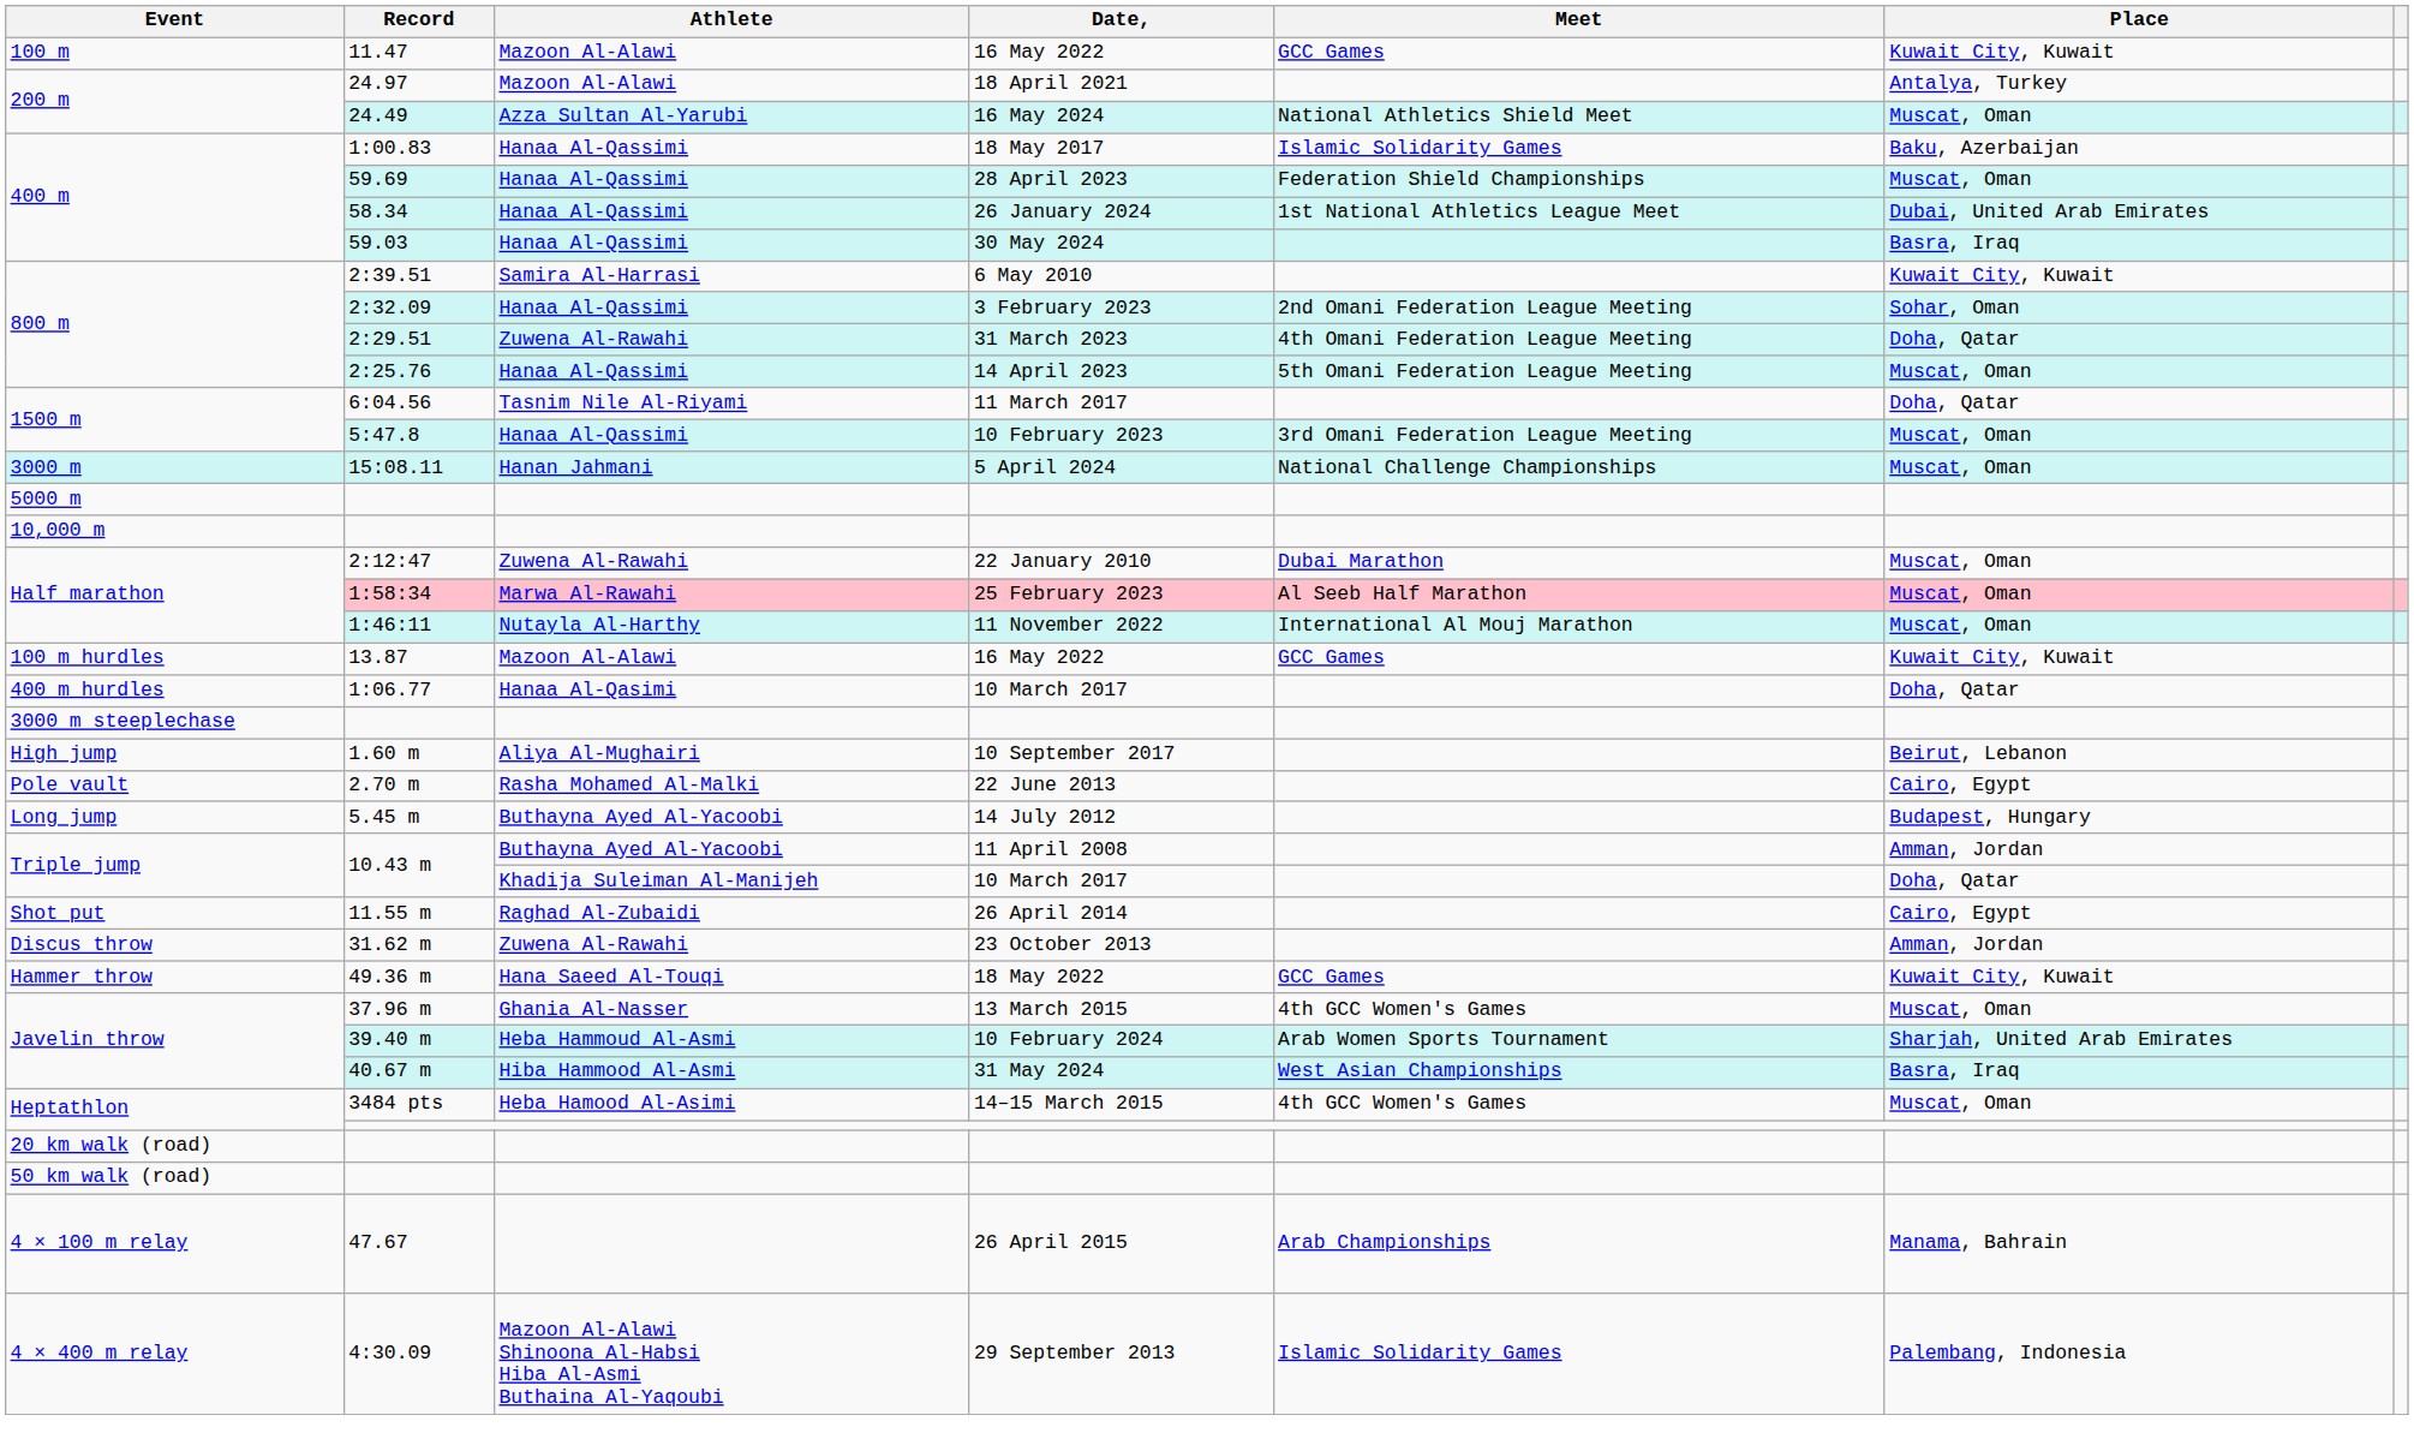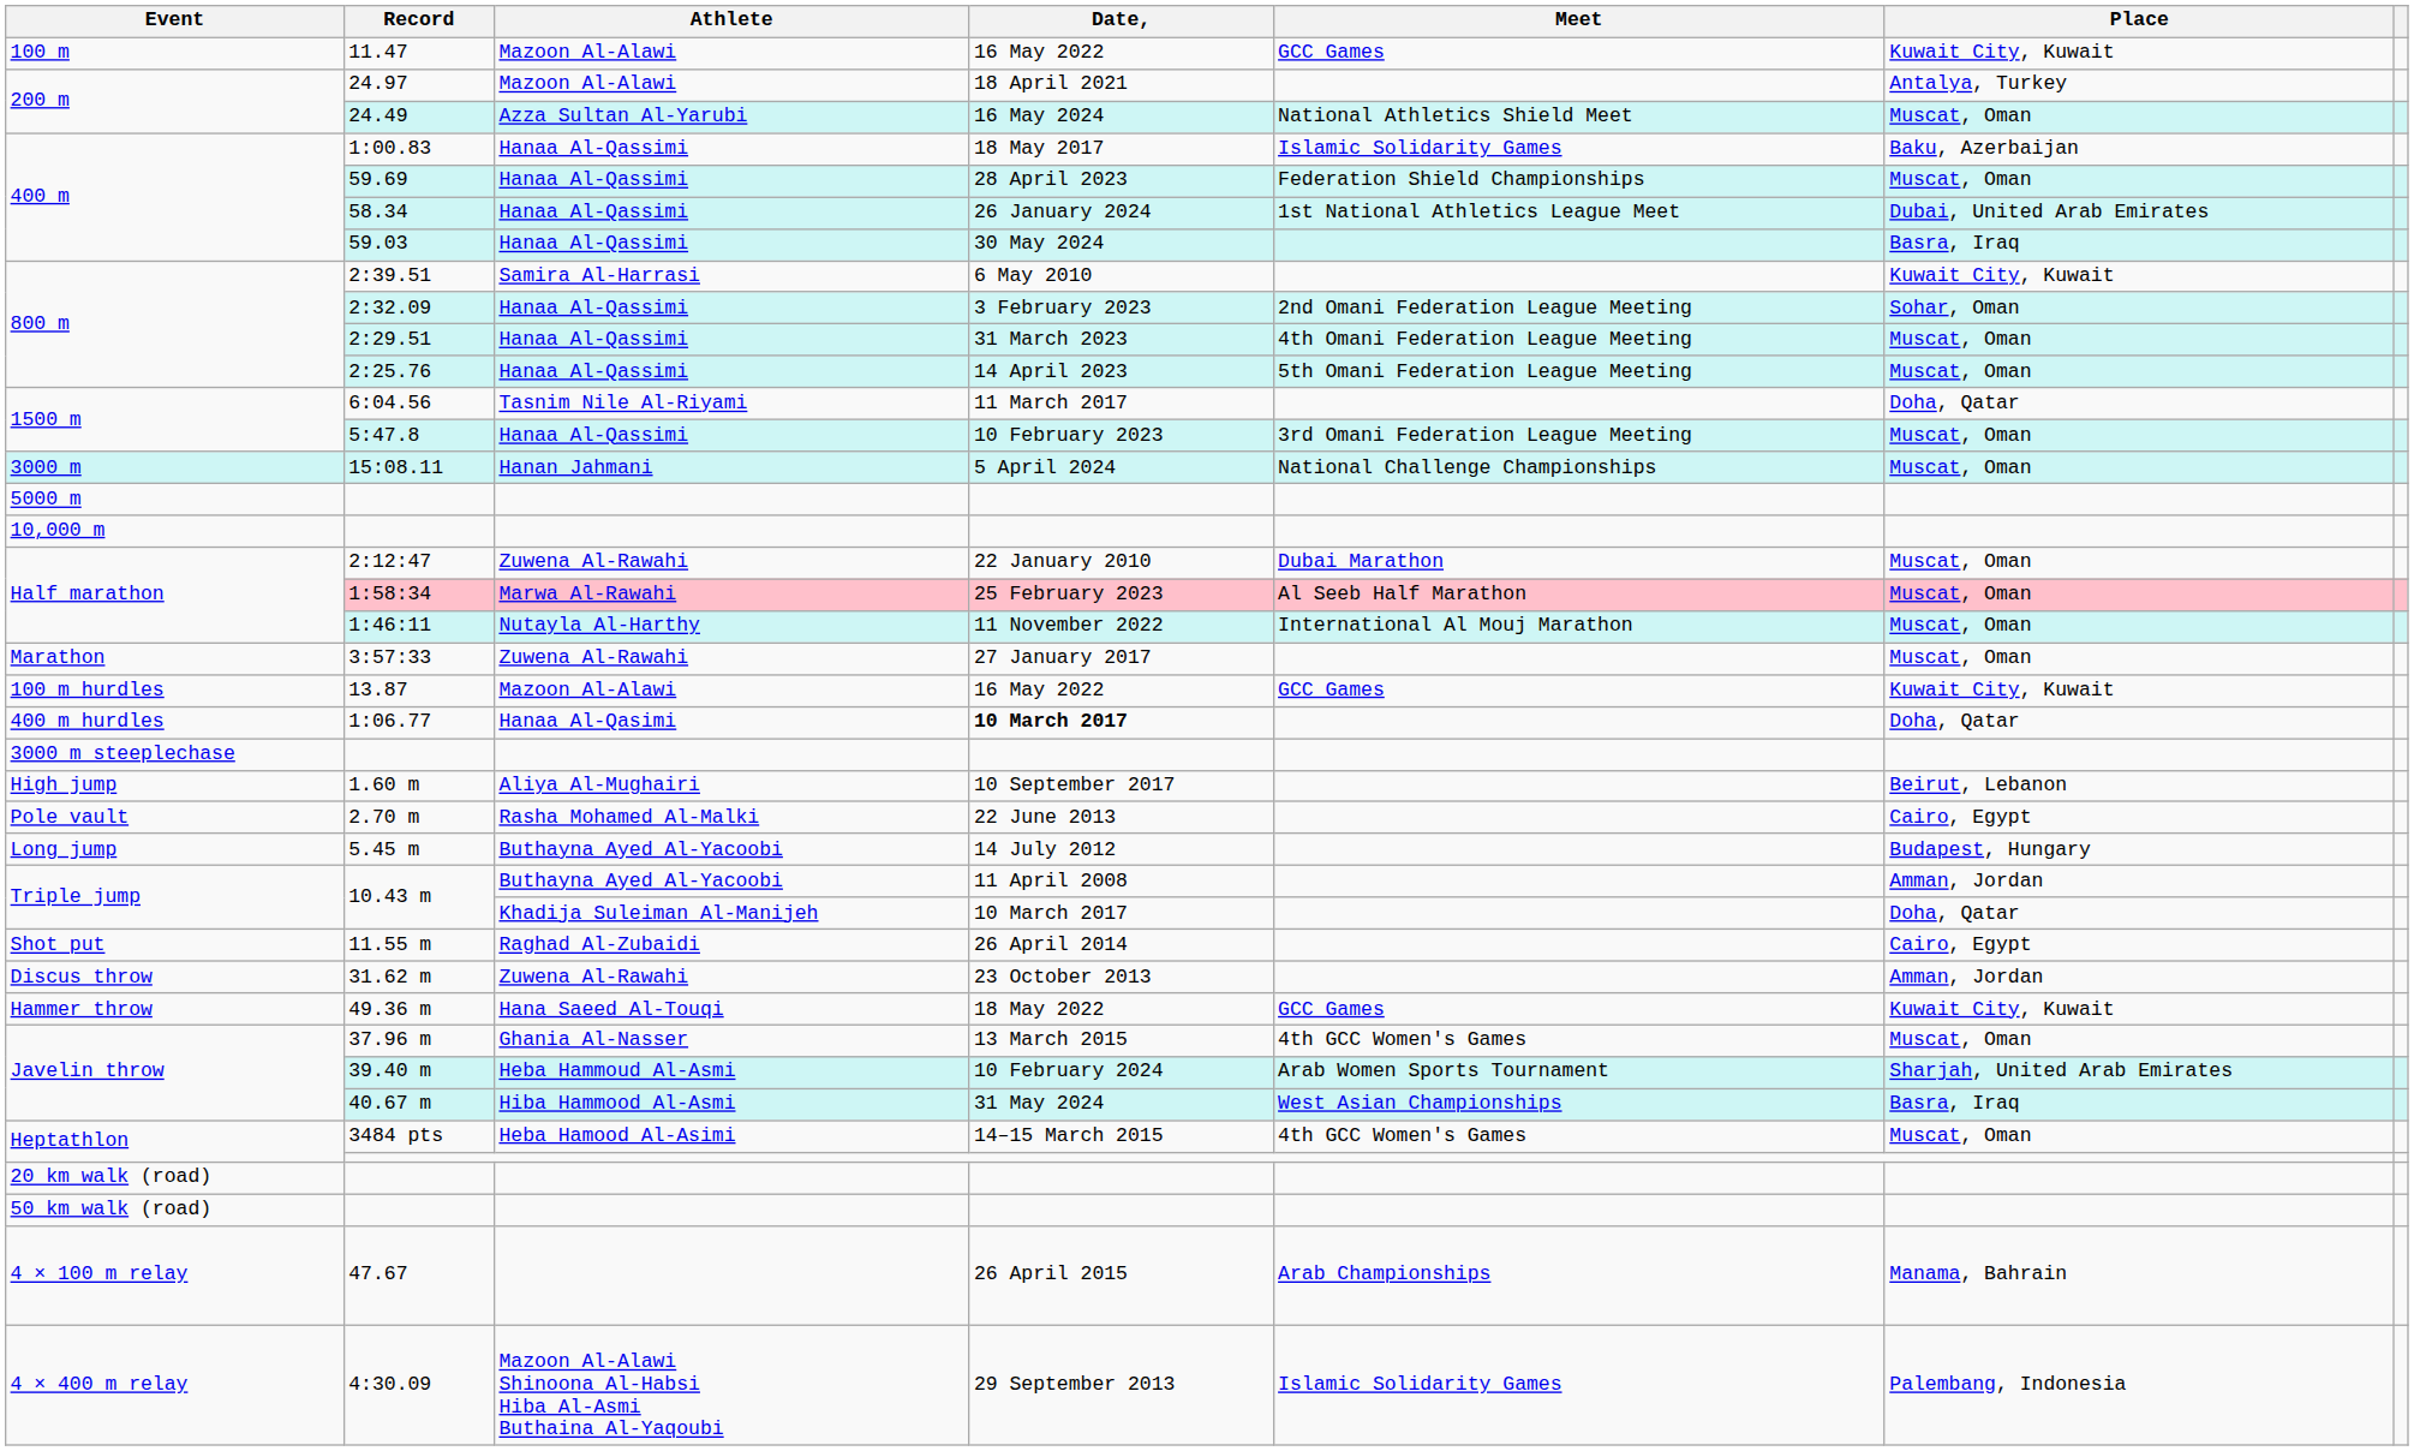2:29.51 | Athlete: Zuwena Al-Rawahi -> Hanaa Al-Qassimi
2:29.51 | Place: Doha, Qatar -> Muscat, Oman
+ row: Marathon | 3:57:33 | Zuwena Al-Rawahi | 27 January 2017 | Muscat, Oman
1:06.77 | Date,: normal -> bold
